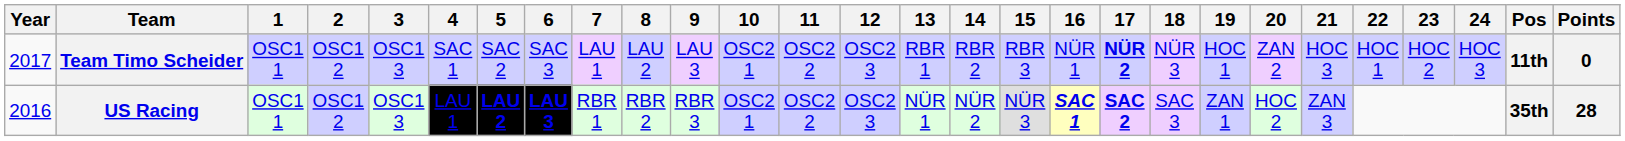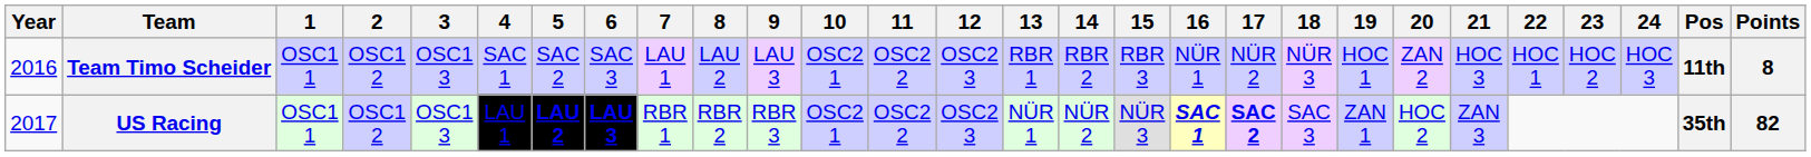Team Timo Scheider | Year: 2017 -> 2016
Team Timo Scheider | 17: bold -> normal
Team Timo Scheider | Points: 0 -> 8
US Racing | Year: 2016 -> 2017
US Racing | Points: 28 -> 82
